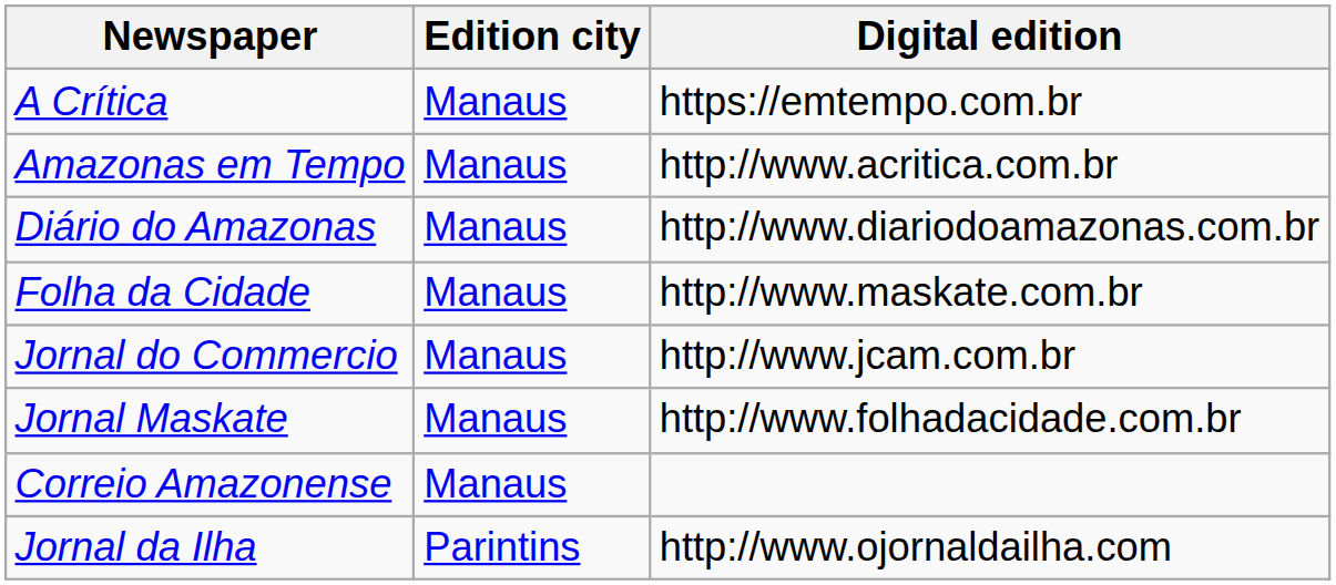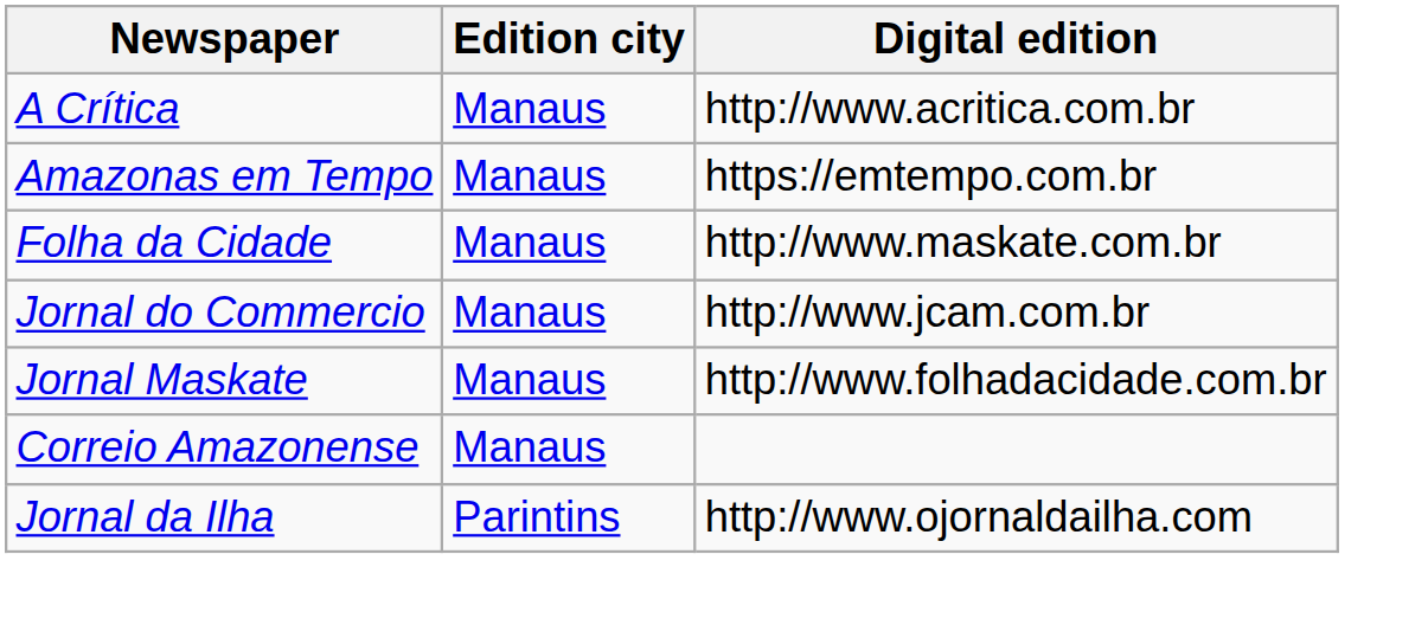A Crítica | Digital edition: https://emtempo.com.br -> http://www.acritica.com.br
Amazonas em Tempo | Digital edition: http://www.acritica.com.br -> https://emtempo.com.br
- row: Diário do Amazonas | Manaus | http://www.diariodoamazonas.com.br
